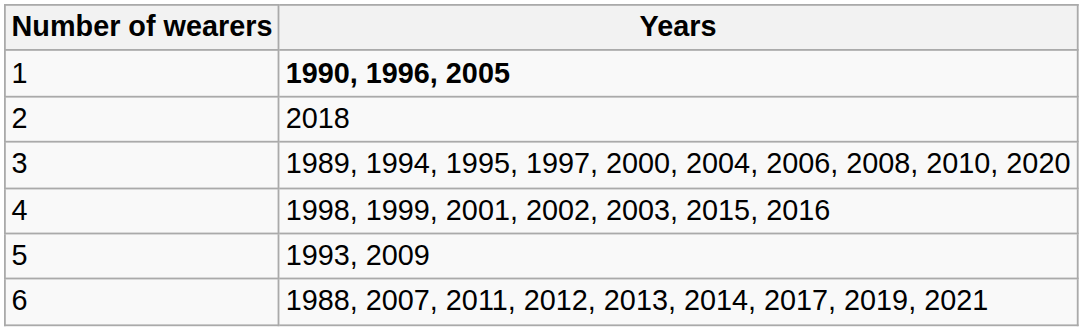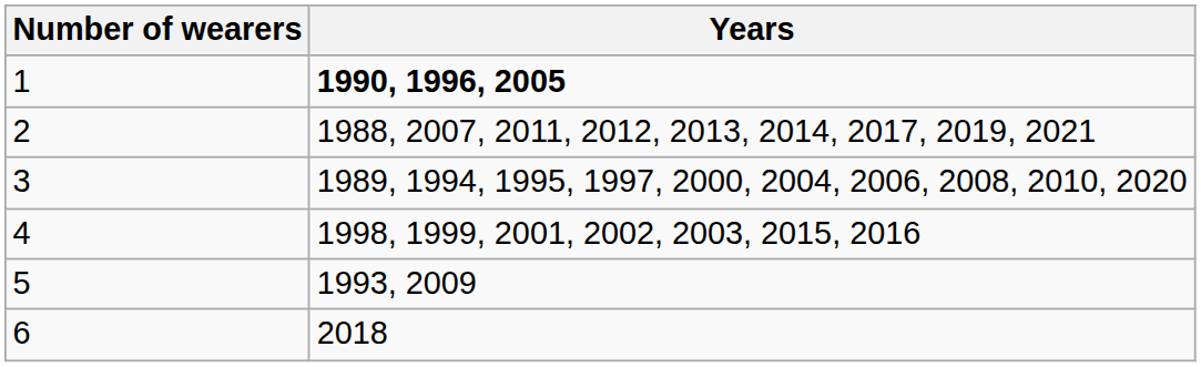2 | Years: 2018 -> 1988, 2007, 2011, 2012, 2013, 2014, 2017, 2019, 2021
6 | Years: 1988, 2007, 2011, 2012, 2013, 2014, 2017, 2019, 2021 -> 2018
